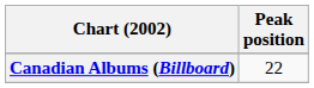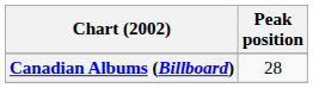Canadian Albums (Billboard) | Peak position: 22 -> 28
